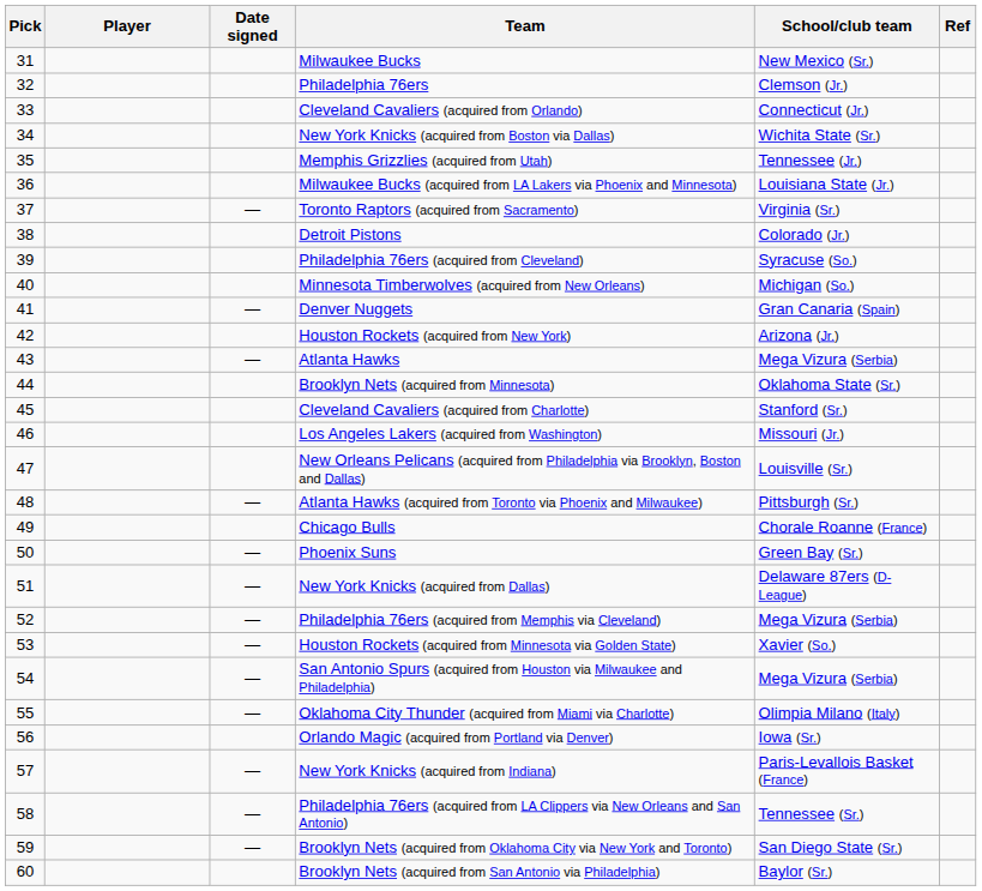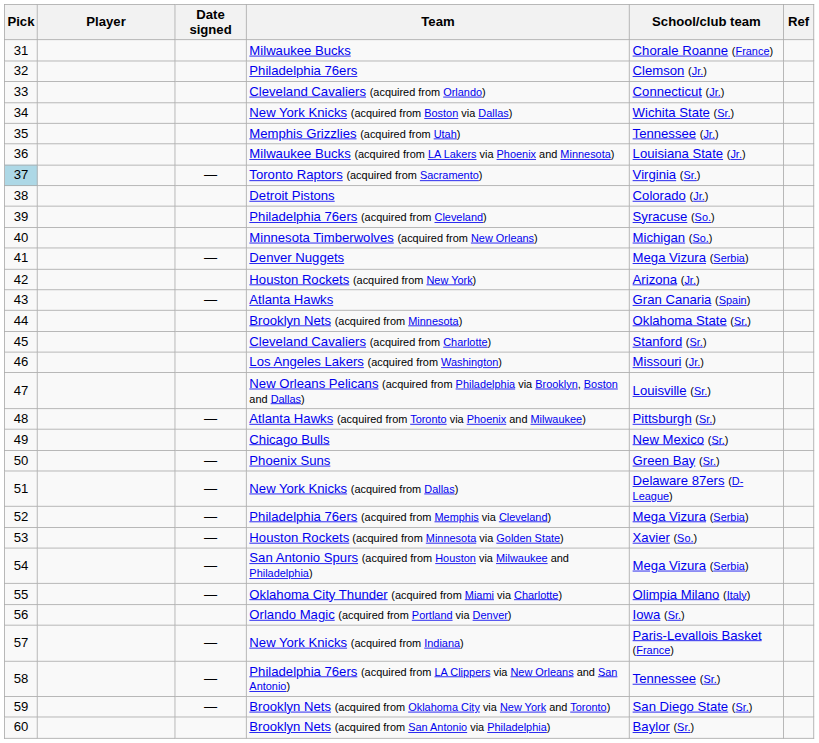Milwaukee Bucks | School/club team: New Mexico (Sr.) -> Chorale Roanne (France)
Toronto Raptors (acquired from Sacramento) | Pick: no background -> lightblue background
Denver Nuggets | School/club team: Gran Canaria (Spain) -> Mega Vizura (Serbia)
Atlanta Hawks | School/club team: Mega Vizura (Serbia) -> Gran Canaria (Spain)
Chicago Bulls | School/club team: Chorale Roanne (France) -> New Mexico (Sr.)
